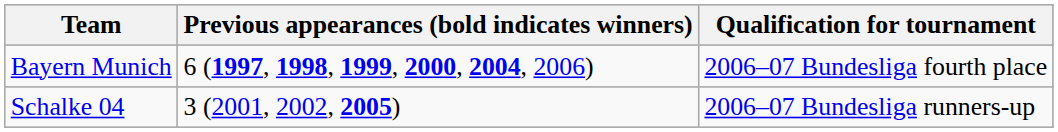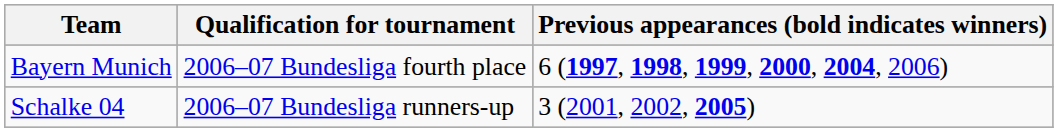columns swapped: Qualification for tournament <-> Previous appearances (bold indicates winners)
